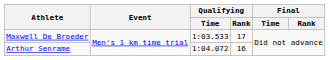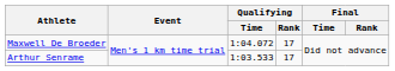Maxwell De Broeder | Qualifying / Time: 1:03.533 -> 1:04.072
Arthur Senrame | Qualifying / Time: 1:04.072 -> 1:03.533
Arthur Senrame | Qualifying / Rank: 16 -> 17
